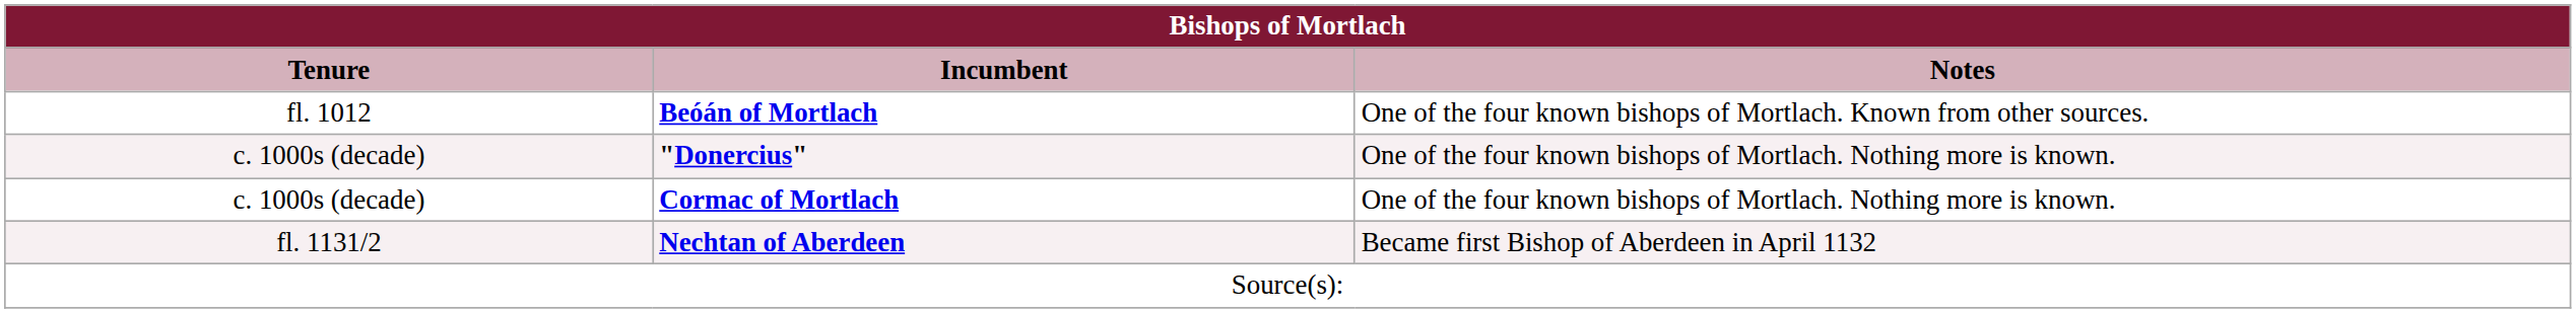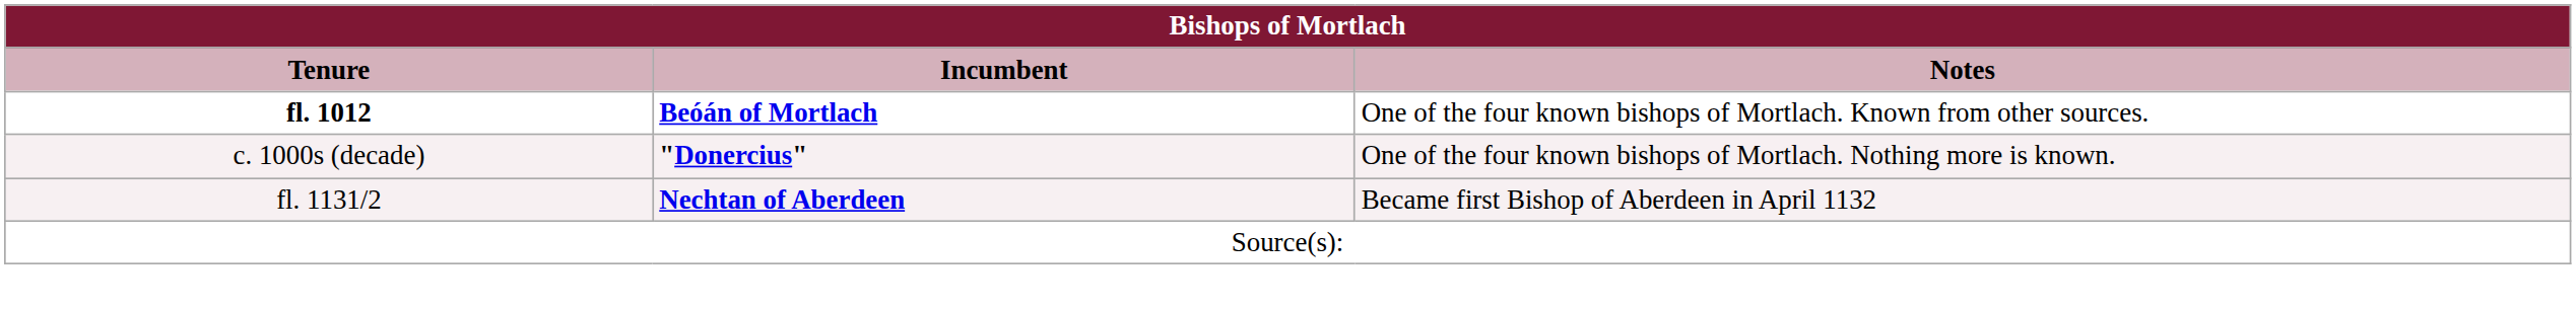Beóán of Mortlach | Tenure: normal -> bold
- row: c. 1000s (decade) | Cormac of Mortlach | One of the four known bishops of Mortlach. Nothing more is known.
